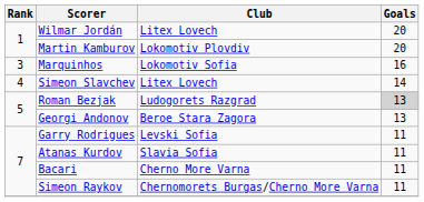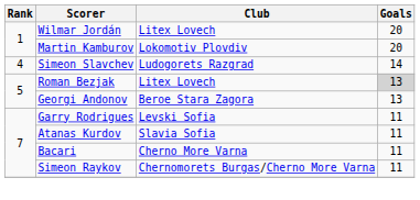- row: 3 | Marquinhos | Lokomotiv Sofia | 16
Simeon Slavchev | Club: Litex Lovech -> Ludogorets Razgrad
Roman Bezjak | Club: Ludogorets Razgrad -> Litex Lovech
